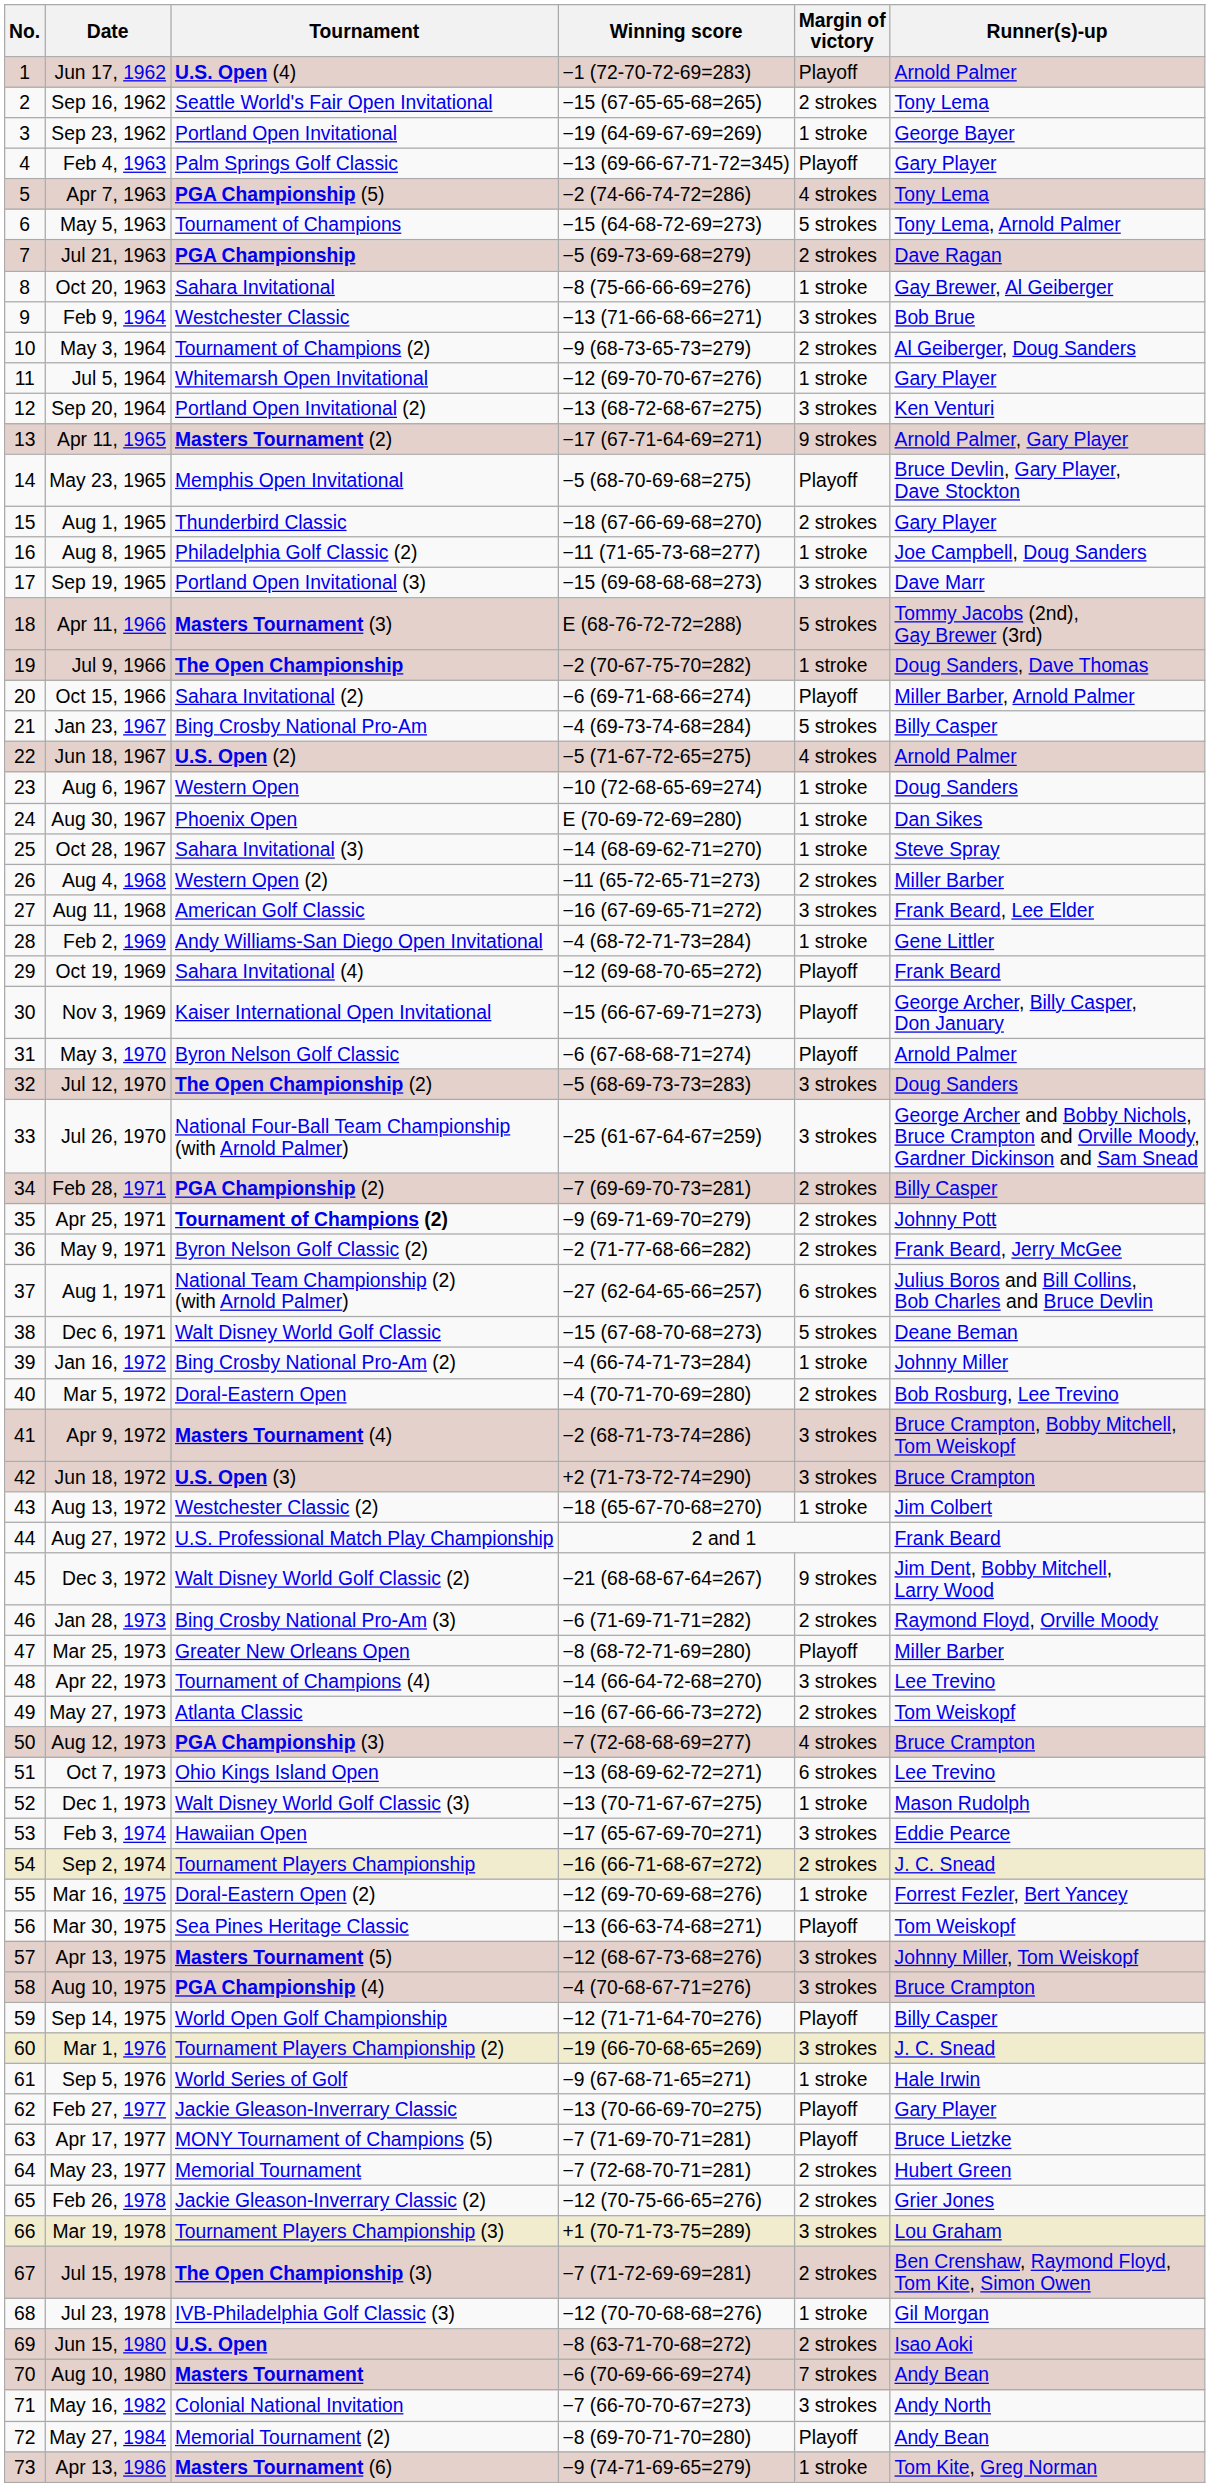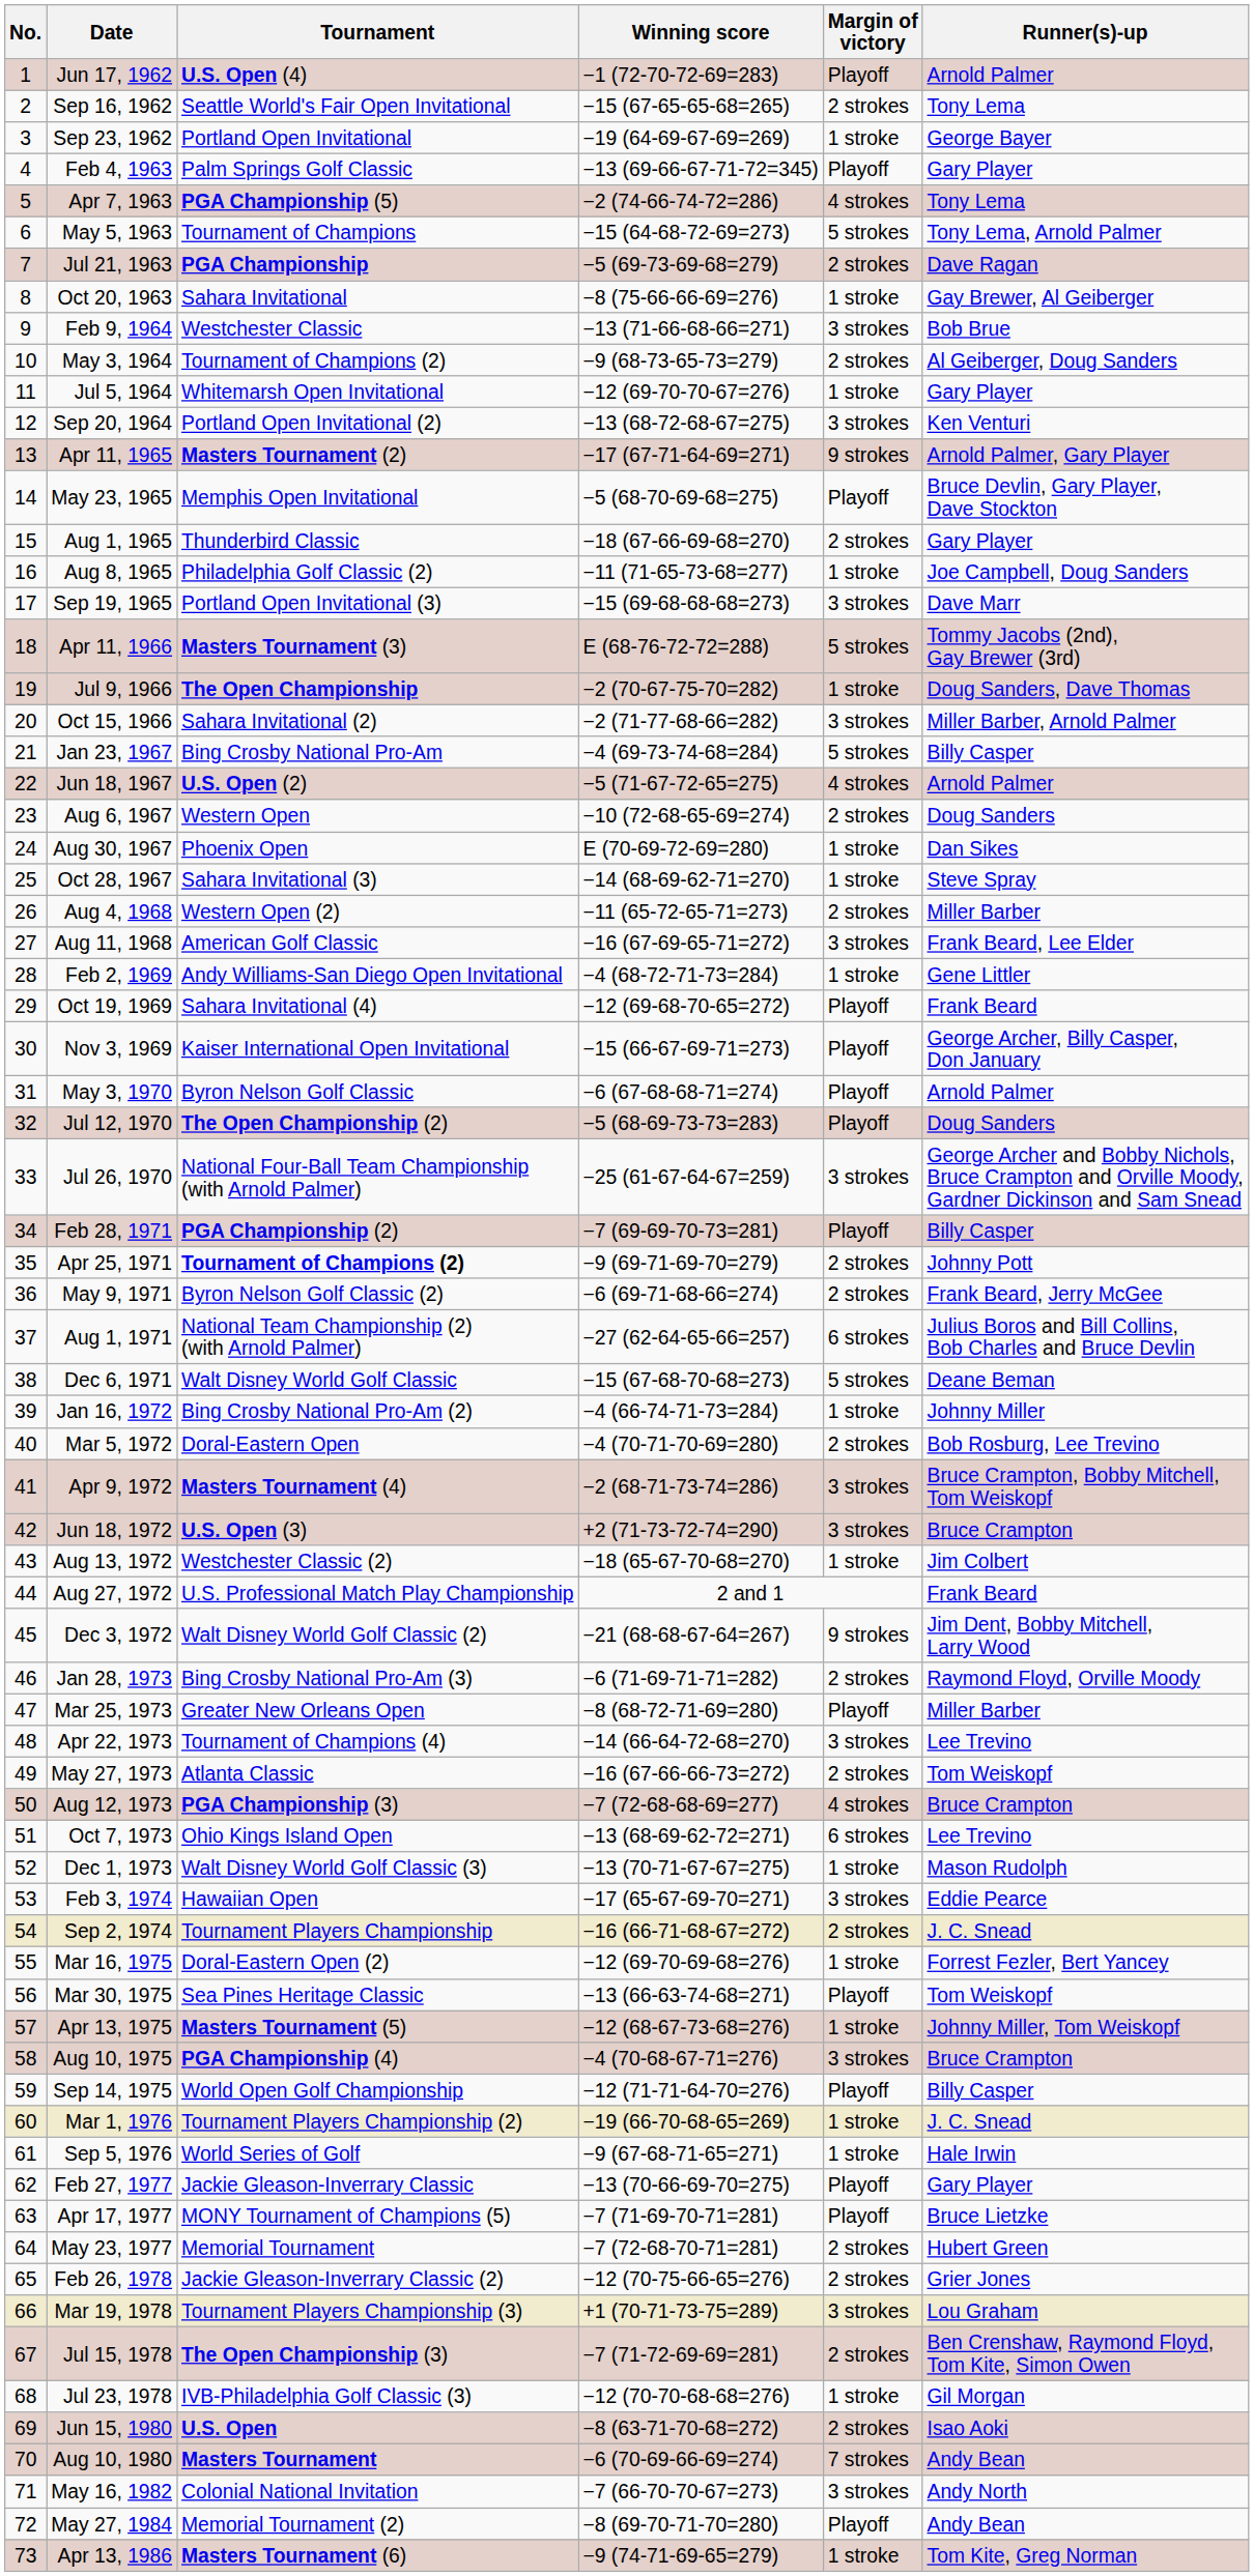Oct 15, 1966 | Winning score: −6 (69-71-68-66=274) -> −2 (71-77-68-66=282)
Oct 15, 1966 | Margin of victory: Playoff -> 3 strokes
Aug 6, 1967 | Margin of victory: 1 stroke -> 2 strokes
Jul 12, 1970 | Margin of victory: 3 strokes -> Playoff
Feb 28, 1971 | Margin of victory: 2 strokes -> Playoff
May 9, 1971 | Winning score: −2 (71-77-68-66=282) -> −6 (69-71-68-66=274)
Apr 13, 1975 | Margin of victory: 3 strokes -> 1 stroke
Mar 1, 1976 | Margin of victory: 3 strokes -> 1 stroke
